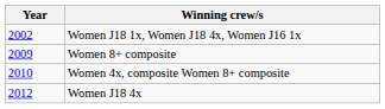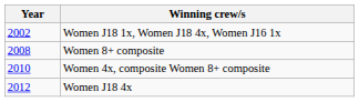Women 8+ composite | Year: 2009 -> 2008
